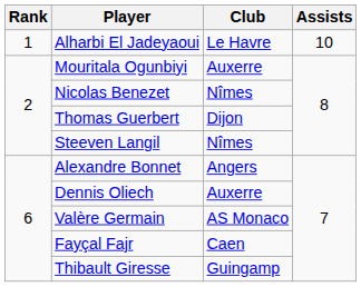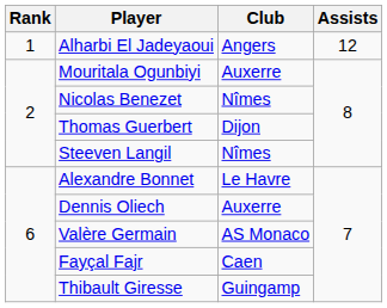Alharbi El Jadeyaoui | Club: Le Havre -> Angers
Alharbi El Jadeyaoui | Assists: 10 -> 12
Alexandre Bonnet | Club: Angers -> Le Havre
